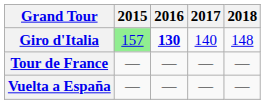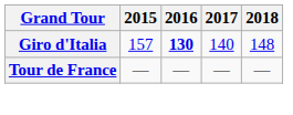Giro d'Italia | 2015: lightgreen background -> no background
- row: Vuelta a España | — | — | — | —
